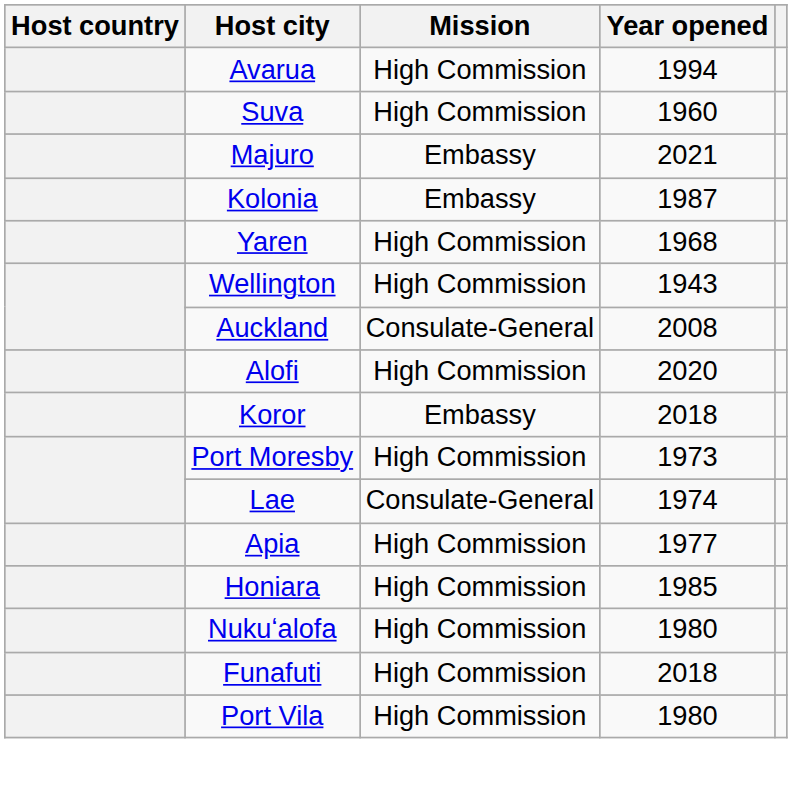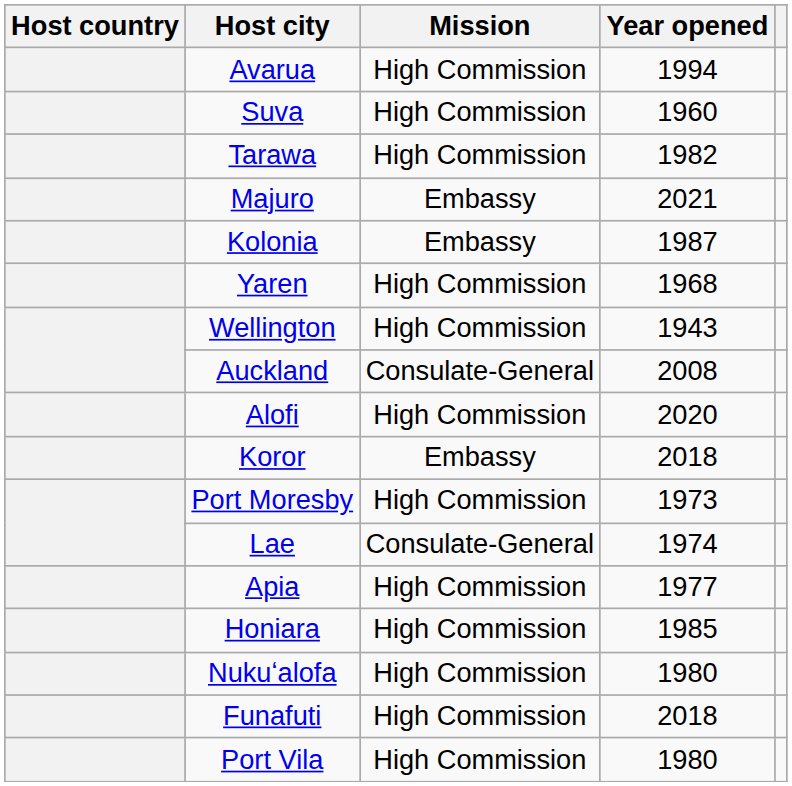+ row: Tarawa | High Commission | 1982
